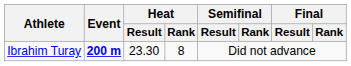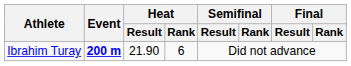Ibrahim Turay | Heat / Result: 23.30 -> 21.90
Ibrahim Turay | Heat / Rank: 8 -> 6
